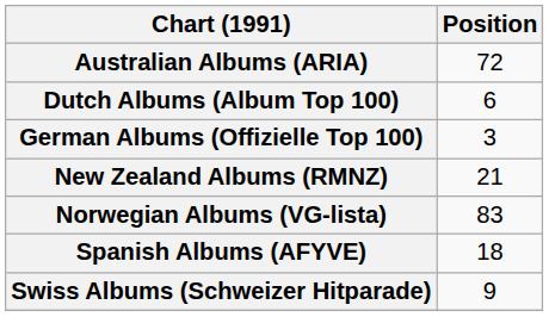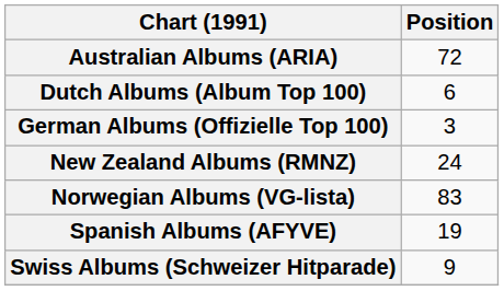New Zealand Albums (RMNZ) | Position: 21 -> 24
Spanish Albums (AFYVE) | Position: 18 -> 19
